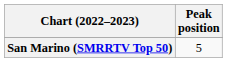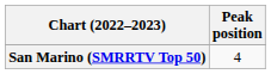San Marino (SMRRTV Top 50) | Peak position: 5 -> 4
